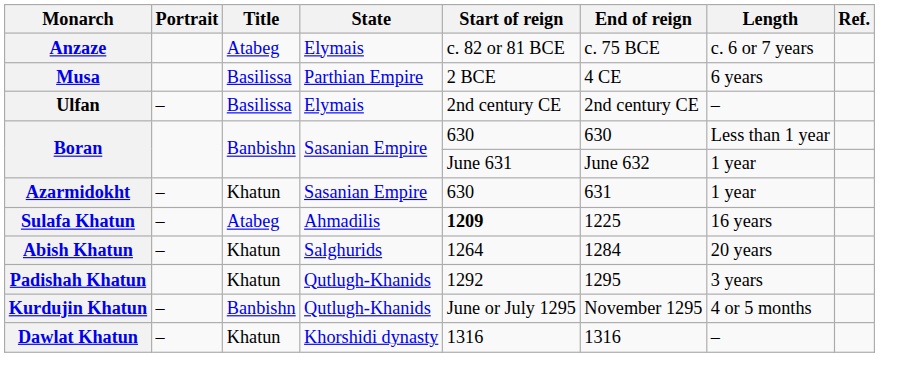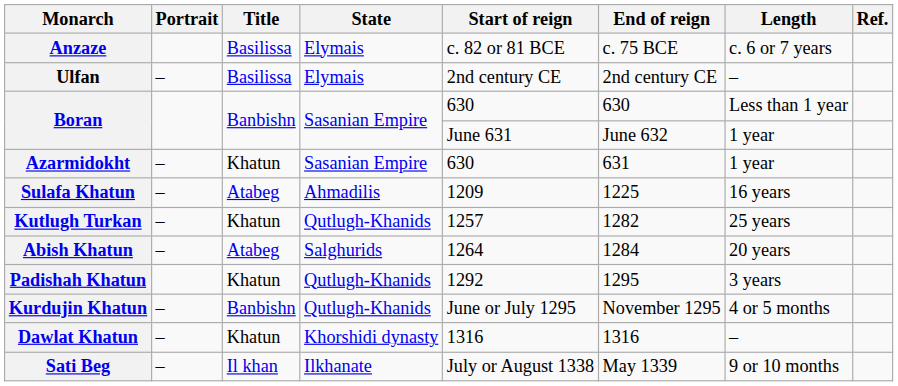Anzaze | Title: Atabeg -> Basilissa
- row: Musa | Basilissa | Parthian Empire | 2 BCE | 4 CE | 6 years
Sulafa Khatun | Start of reign: bold -> normal
+ row: Kutlugh Turkan | – | Khatun | Qutlugh-Khanids | 1257 | 1282 | 25 years
Abish Khatun | Title: Khatun -> Atabeg
+ row: Sati Beg | – | Il khan | Ilkhanate | July or August 1338 | May 1339 | 9 or 10 months
